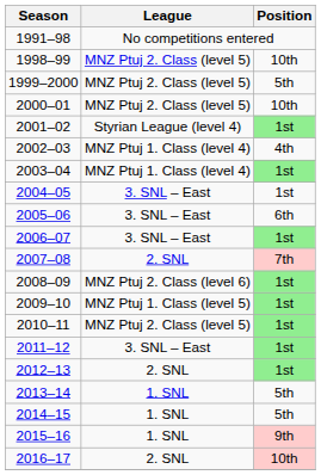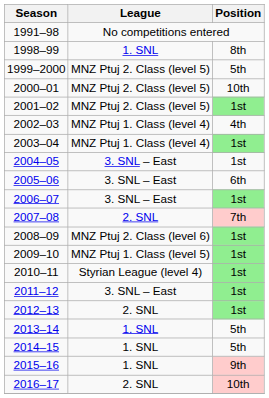1998–99 | League: MNZ Ptuj 2. Class (level 5) -> 1. SNL
1998–99 | Position: 10th -> 8th
2001–02 | League: Styrian League (level 4) -> MNZ Ptuj 2. Class (level 5)
2010–11 | League: MNZ Ptuj 2. Class (level 5) -> Styrian League (level 4)
